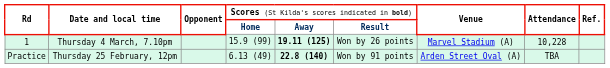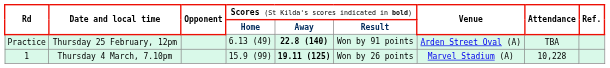rows swapped: Practice <-> 1
